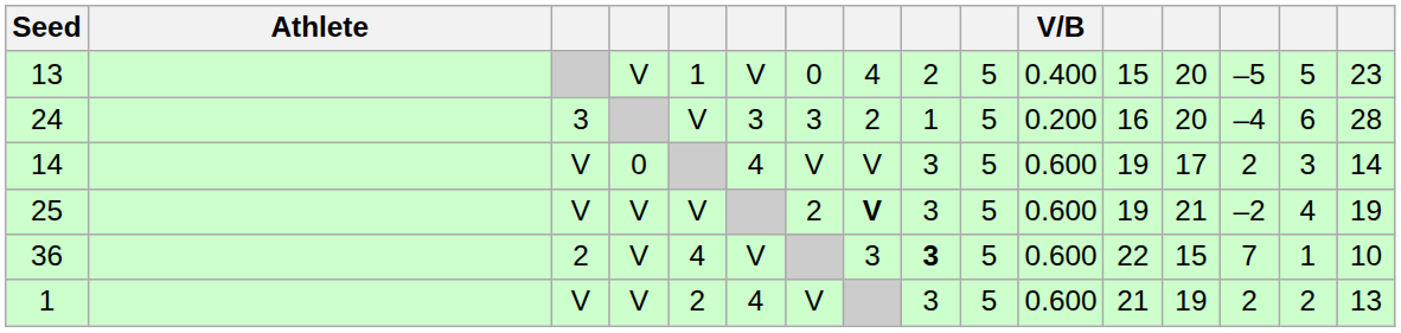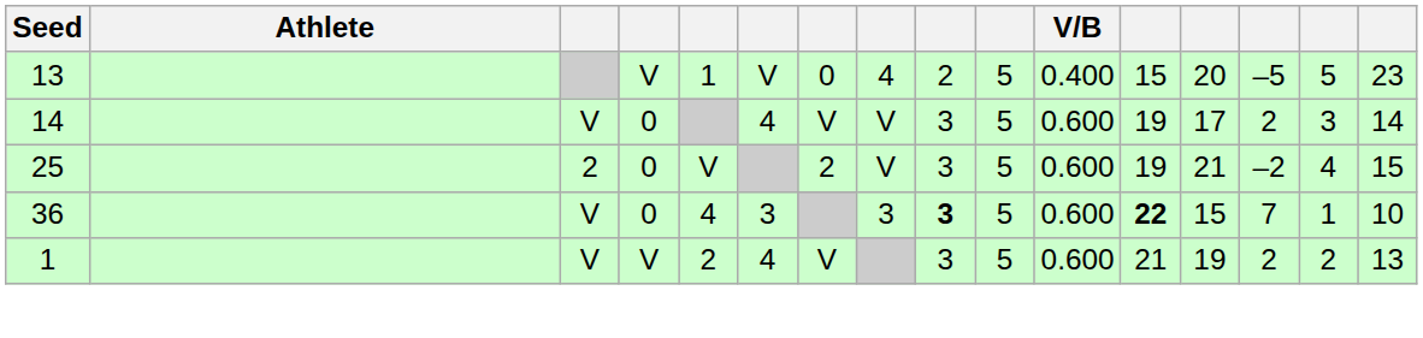- row: 24 | 3 | V | 3 | 3 | 2 | 1 | 5 | 0.200 | 16 | 20 | –4 | 6 | 28
25 | column 3: V -> 2
25 | column 4: V -> 0
25 | column 8: bold -> normal
25 | column 16: 19 -> 15
36 | column 3: 2 -> V
36 | column 4: V -> 0
36 | column 6: V -> 3
36 | column 12: normal -> bold
